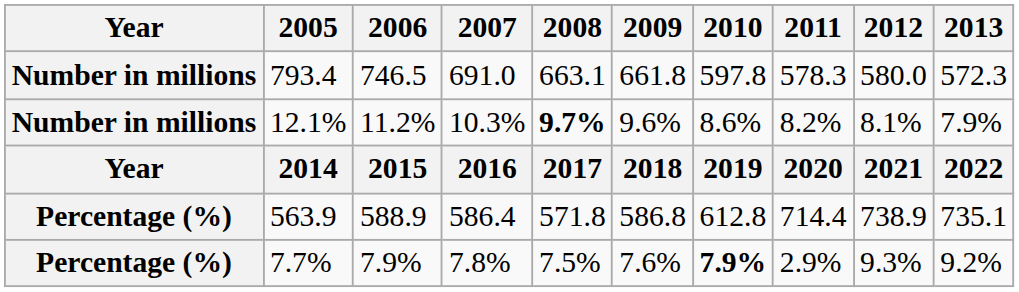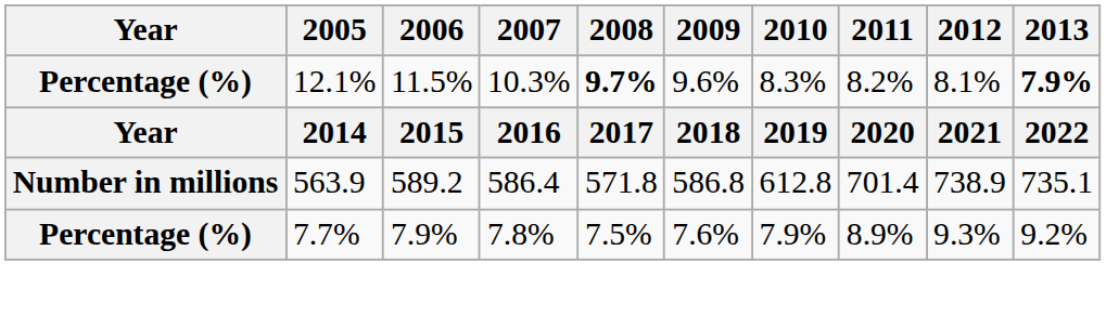- row: Number in millions | 793.4 | 746.5 | 691.0 | 663.1 | 661.8 | 597.8 | 578.3 | 580.0 | 572.3
12.1% | Year: Number in millions -> Percentage (%)
12.1% | 2006: 11.2% -> 11.5%
12.1% | 2010: 8.6% -> 8.3%
12.1% | 2013: normal -> bold
563.9 | Year: Percentage (%) -> Number in millions
563.9 | 2006: 588.9 -> 589.2
563.9 | 2011: 714.4 -> 701.4
7.7% | 2010: bold -> normal
7.7% | 2011: 2.9% -> 8.9%
